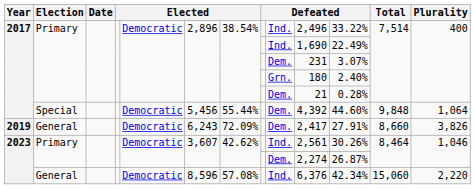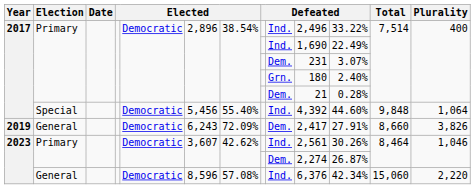2017 / Special | column 7: 55.44% -> 55.40%
2017 / Special | column 9: Dem. -> Ind.
